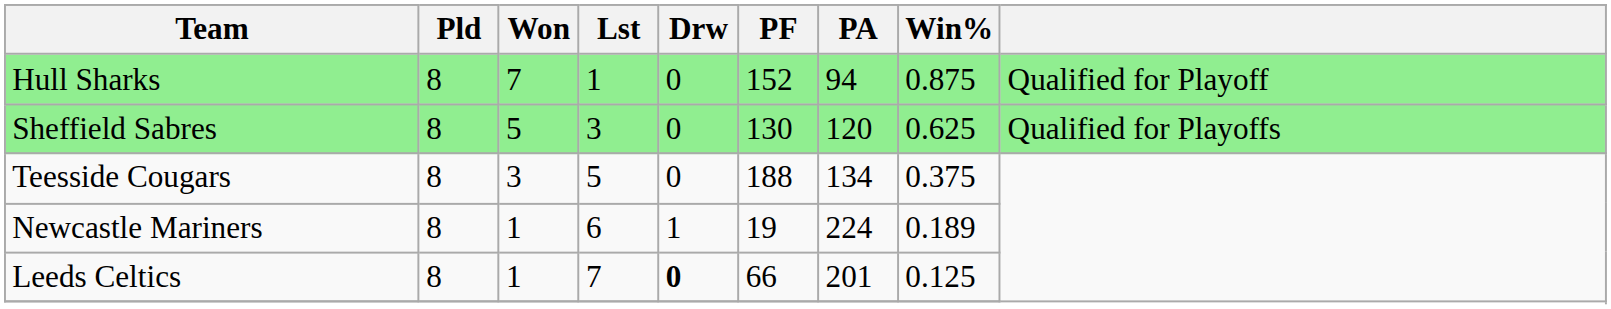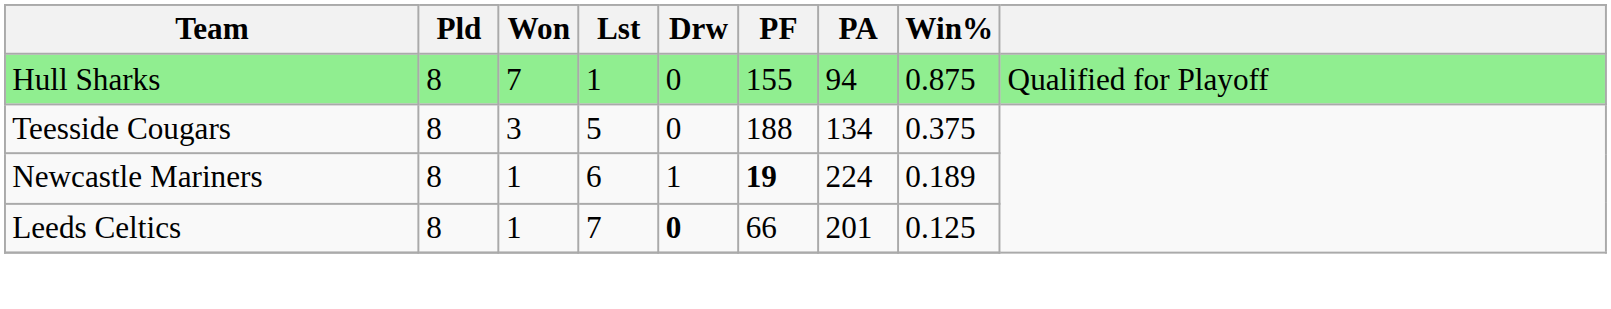Hull Sharks | PF: 152 -> 155
- row: Sheffield Sabres | 8 | 5 | 3 | 0 | 130 | 120 | 0.625 | Qualified for Playoffs
Newcastle Mariners | PF: normal -> bold
